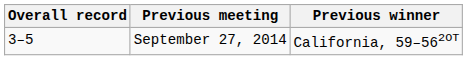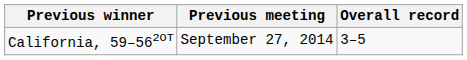columns swapped: Overall record <-> Previous winner
